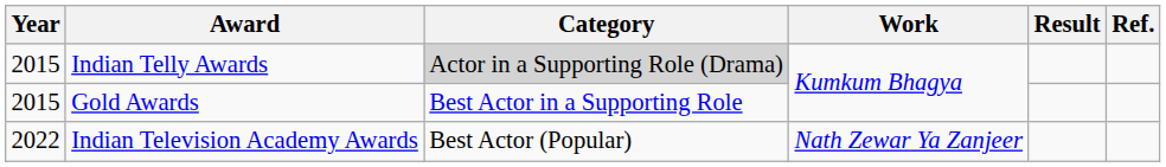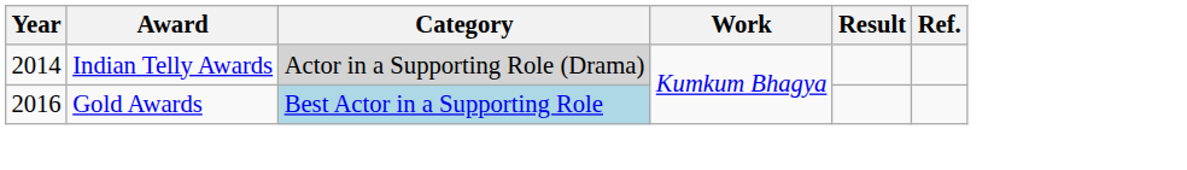Indian Telly Awards | Year: 2015 -> 2014
Gold Awards | Year: 2015 -> 2016
Gold Awards | Category: no background -> lightblue background
- row: 2022 | Indian Television Academy Awards | Best Actor (Popular) | Nath Zewar Ya Zanjeer
